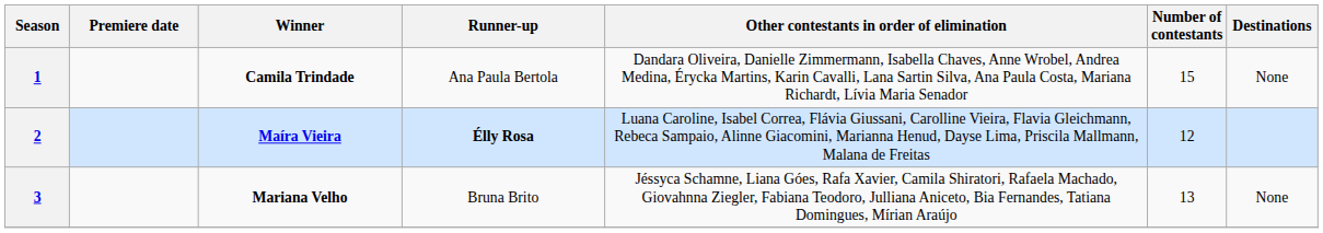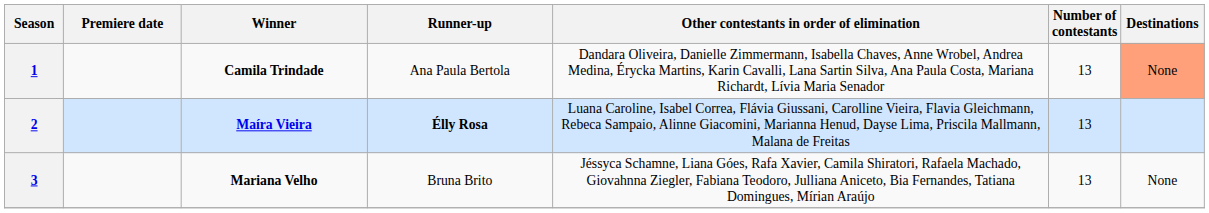1 | Number of contestants: 15 -> 13
1 | Destinations: no background -> lightsalmon background
2 | Number of contestants: 12 -> 13
